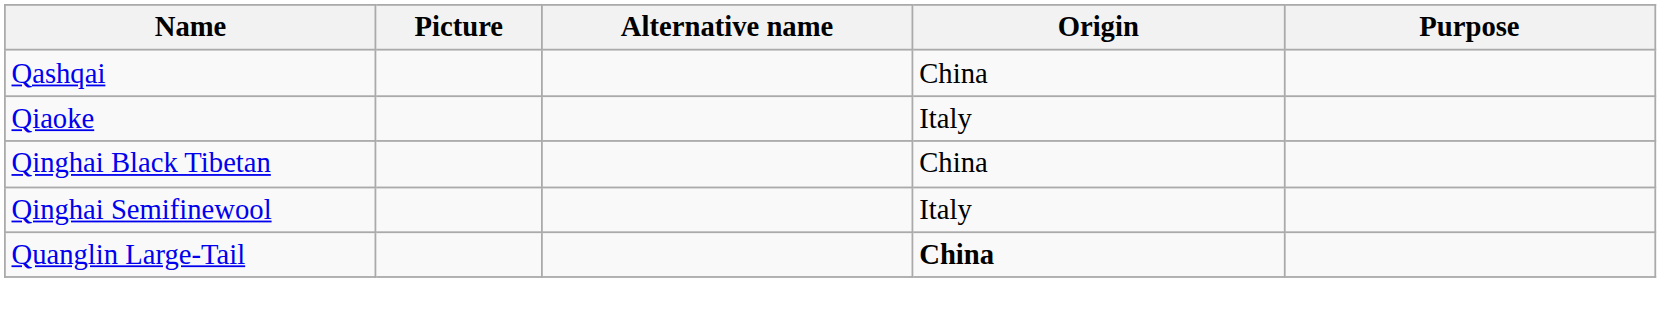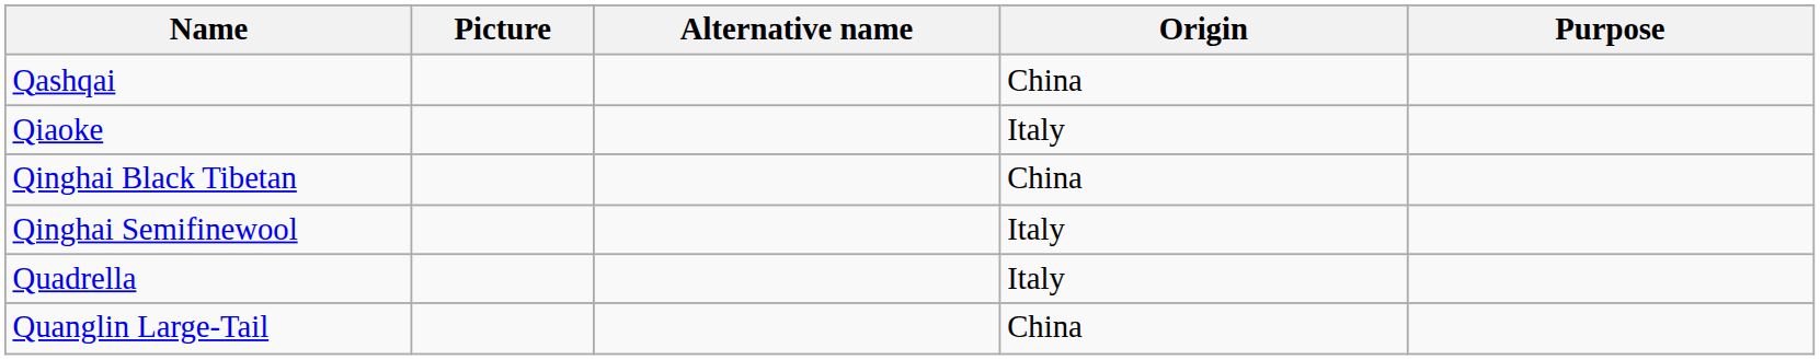+ row: Quadrella | Italy
Quanglin Large-Tail | Origin: bold -> normal
